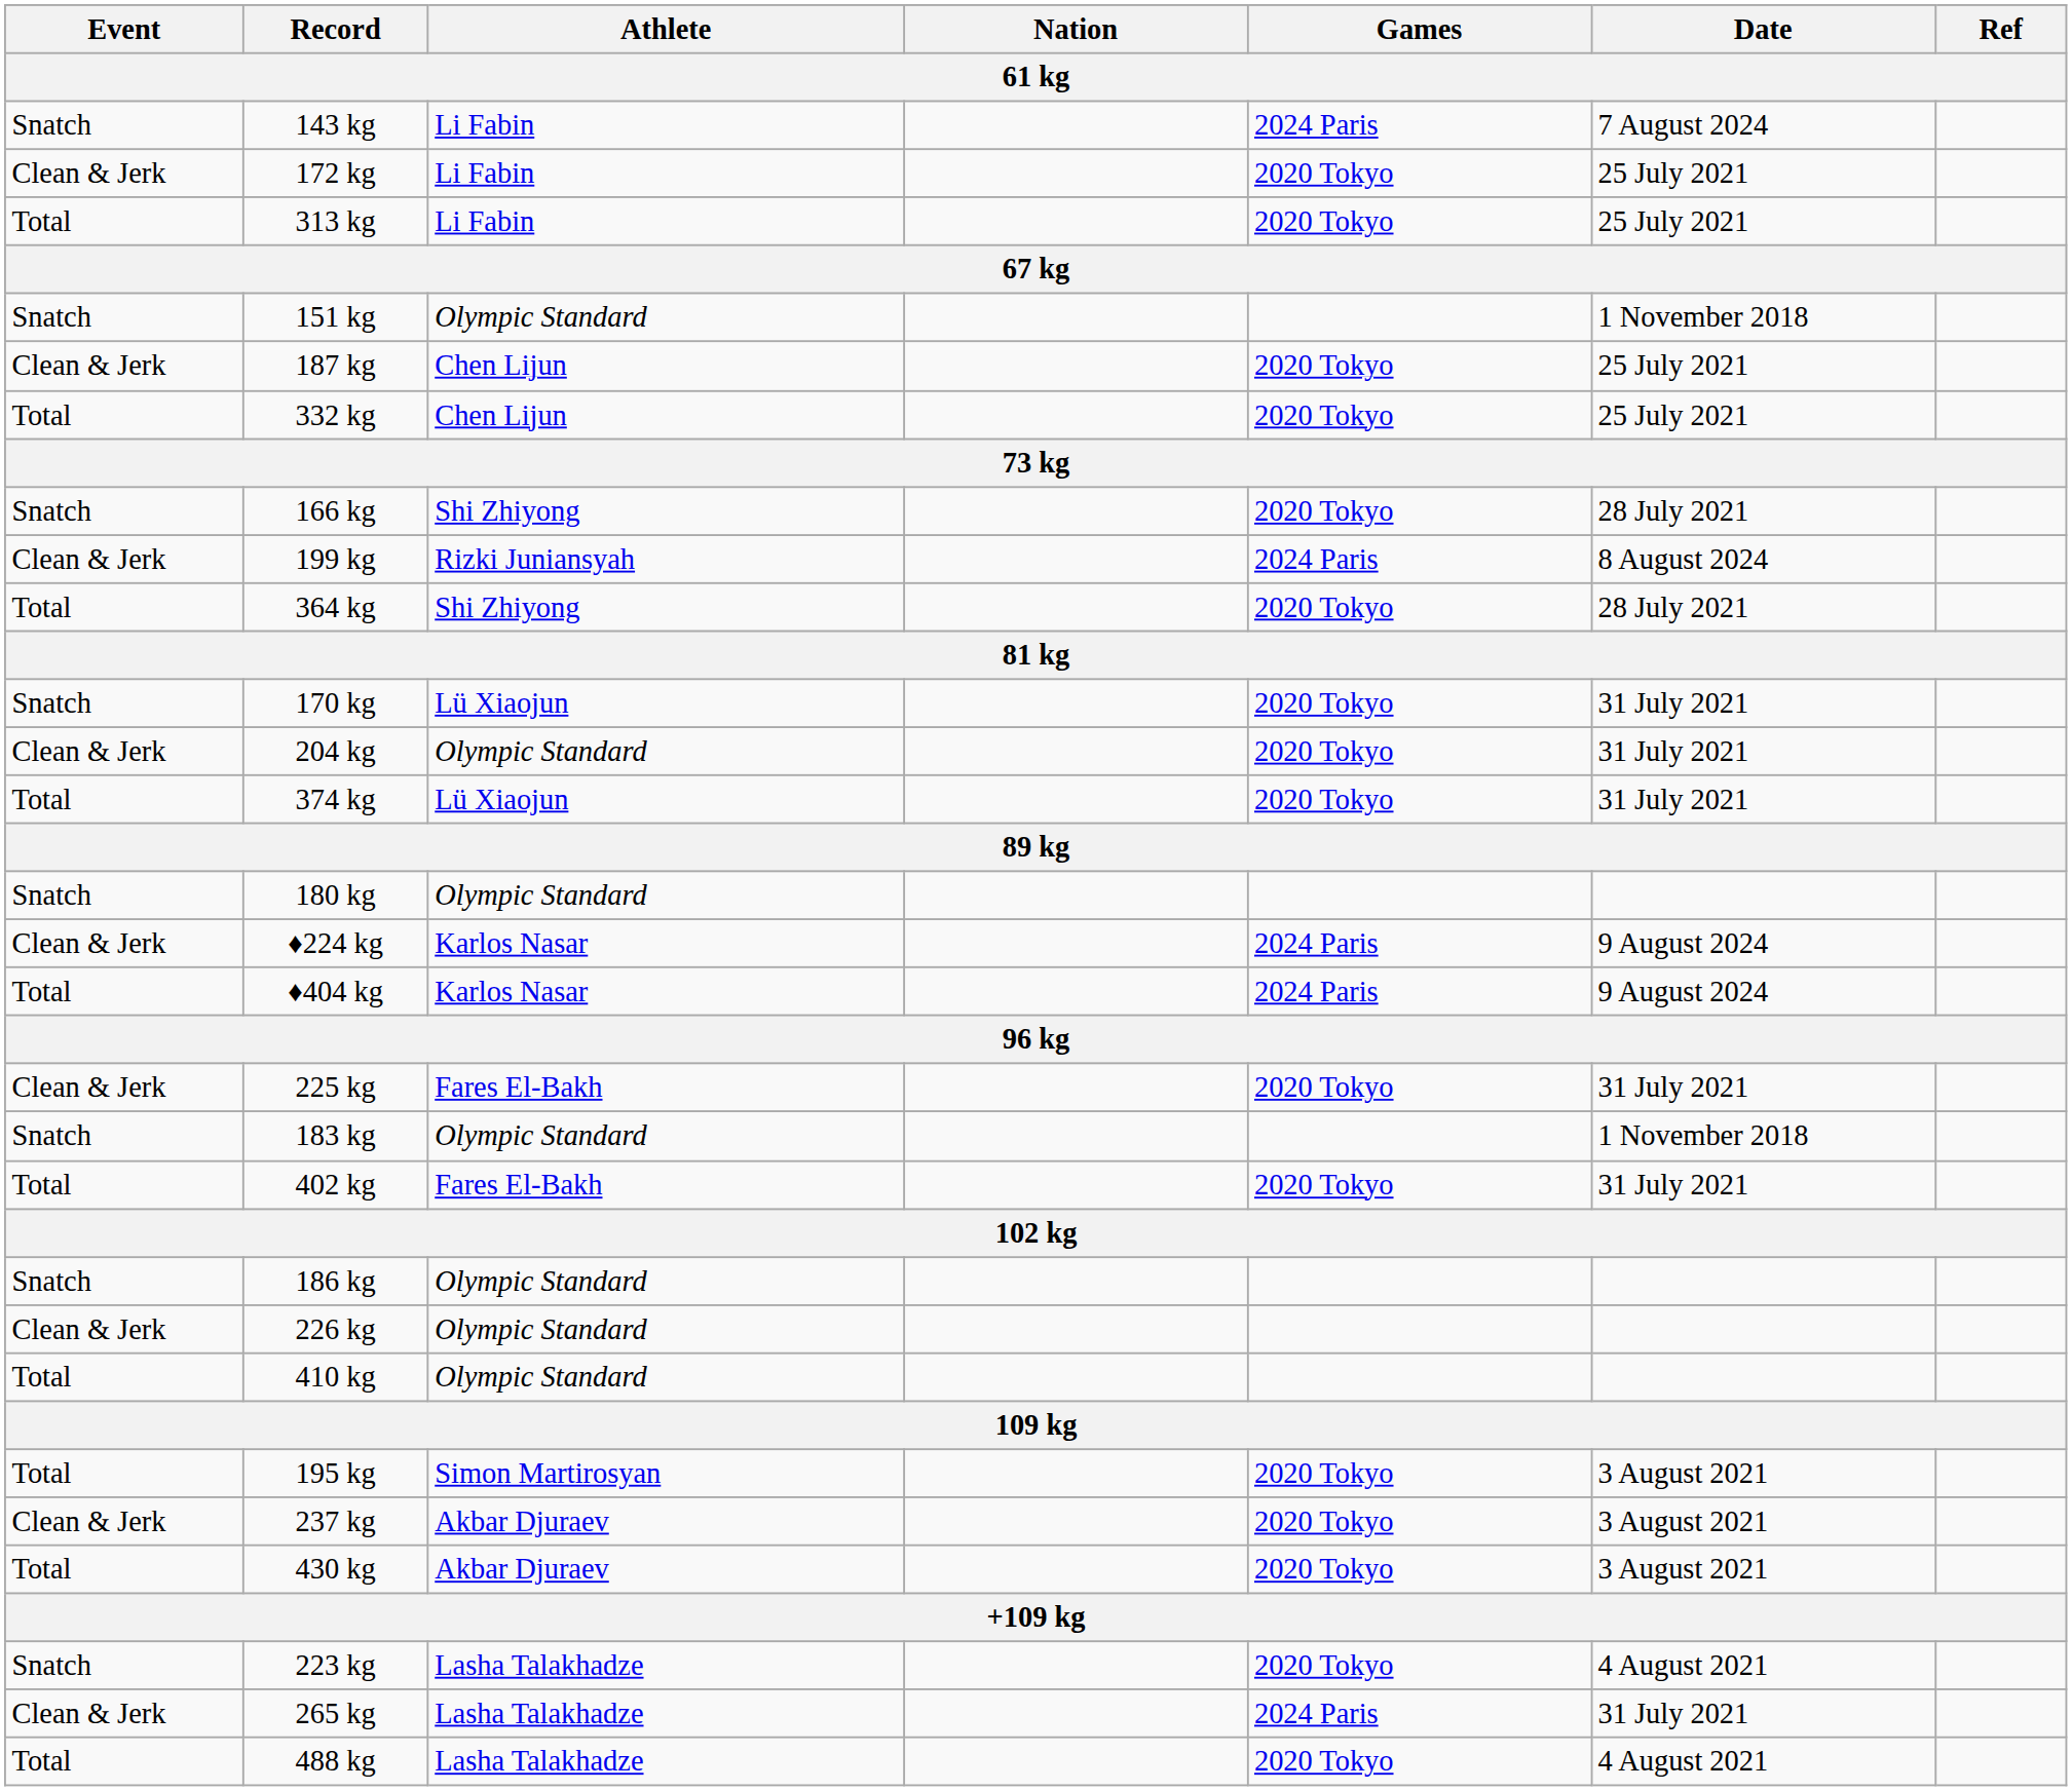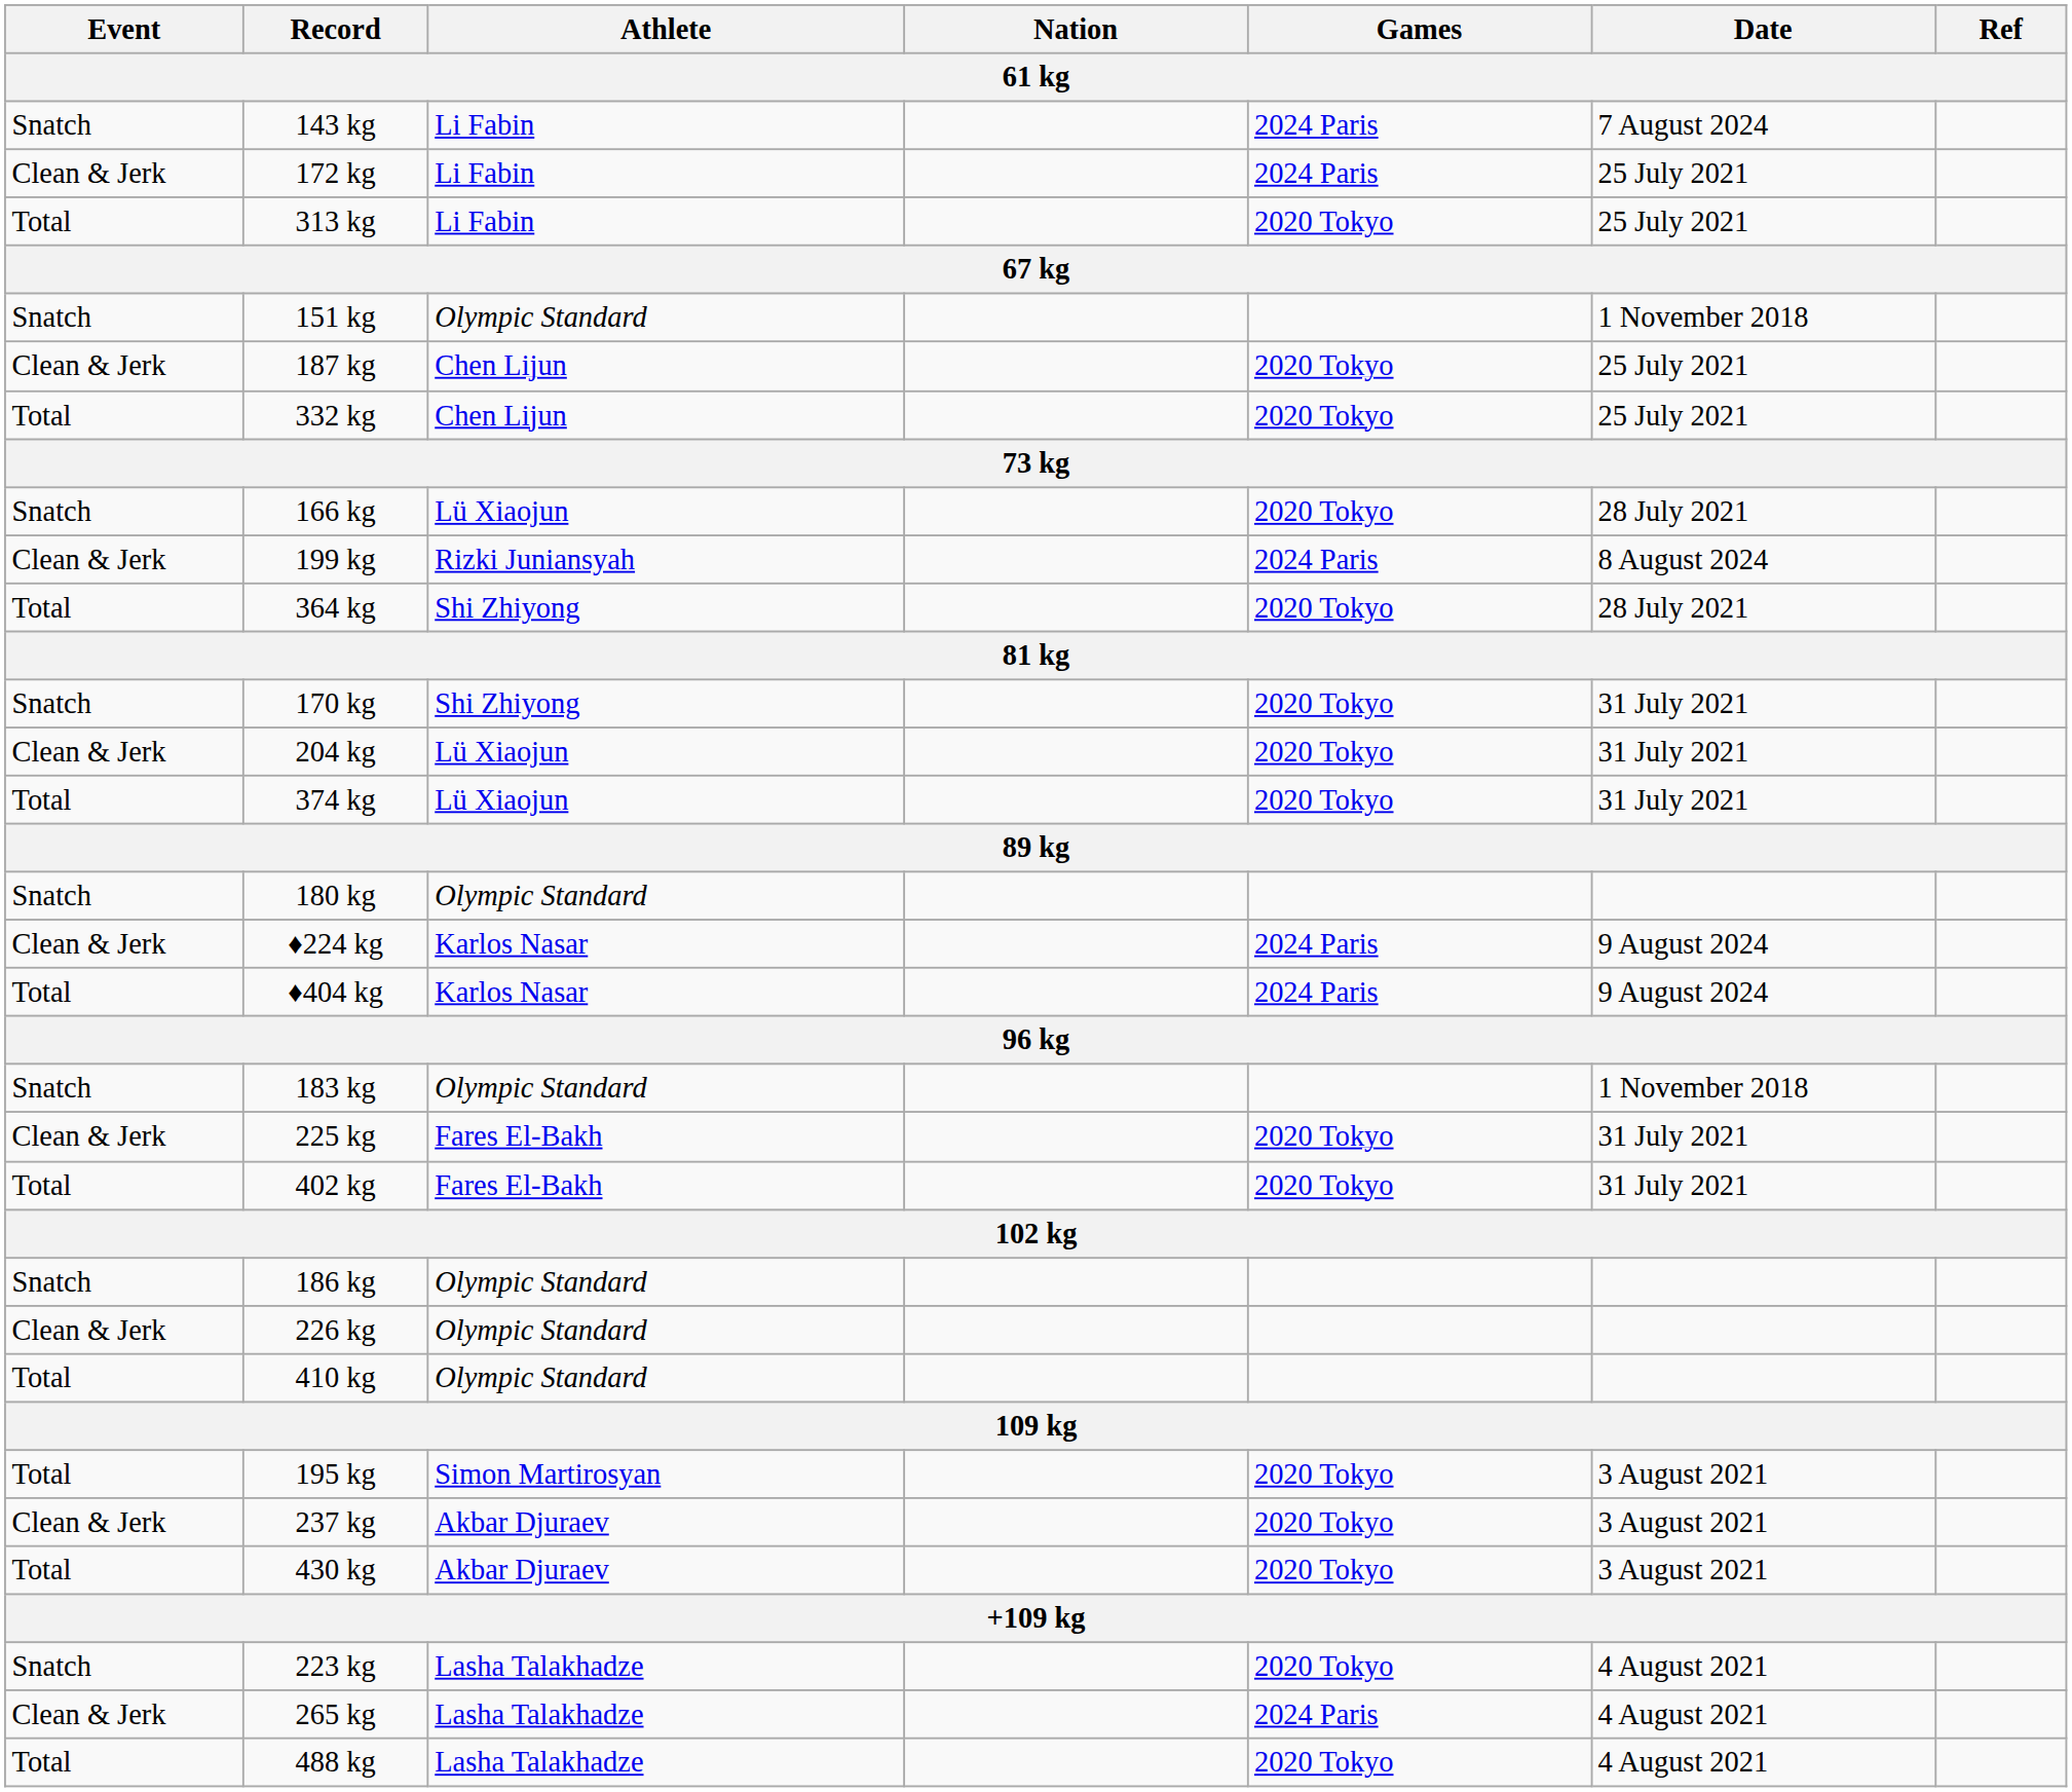172 kg | Games: 2020 Tokyo -> 2024 Paris
166 kg | Athlete: Shi Zhiyong -> Lü Xiaojun
170 kg | Athlete: Lü Xiaojun -> Shi Zhiyong
204 kg | Athlete: Olympic Standard -> Lü Xiaojun
rows swapped: 183 kg <-> 225 kg
265 kg | Date: 31 July 2021 -> 4 August 2021
